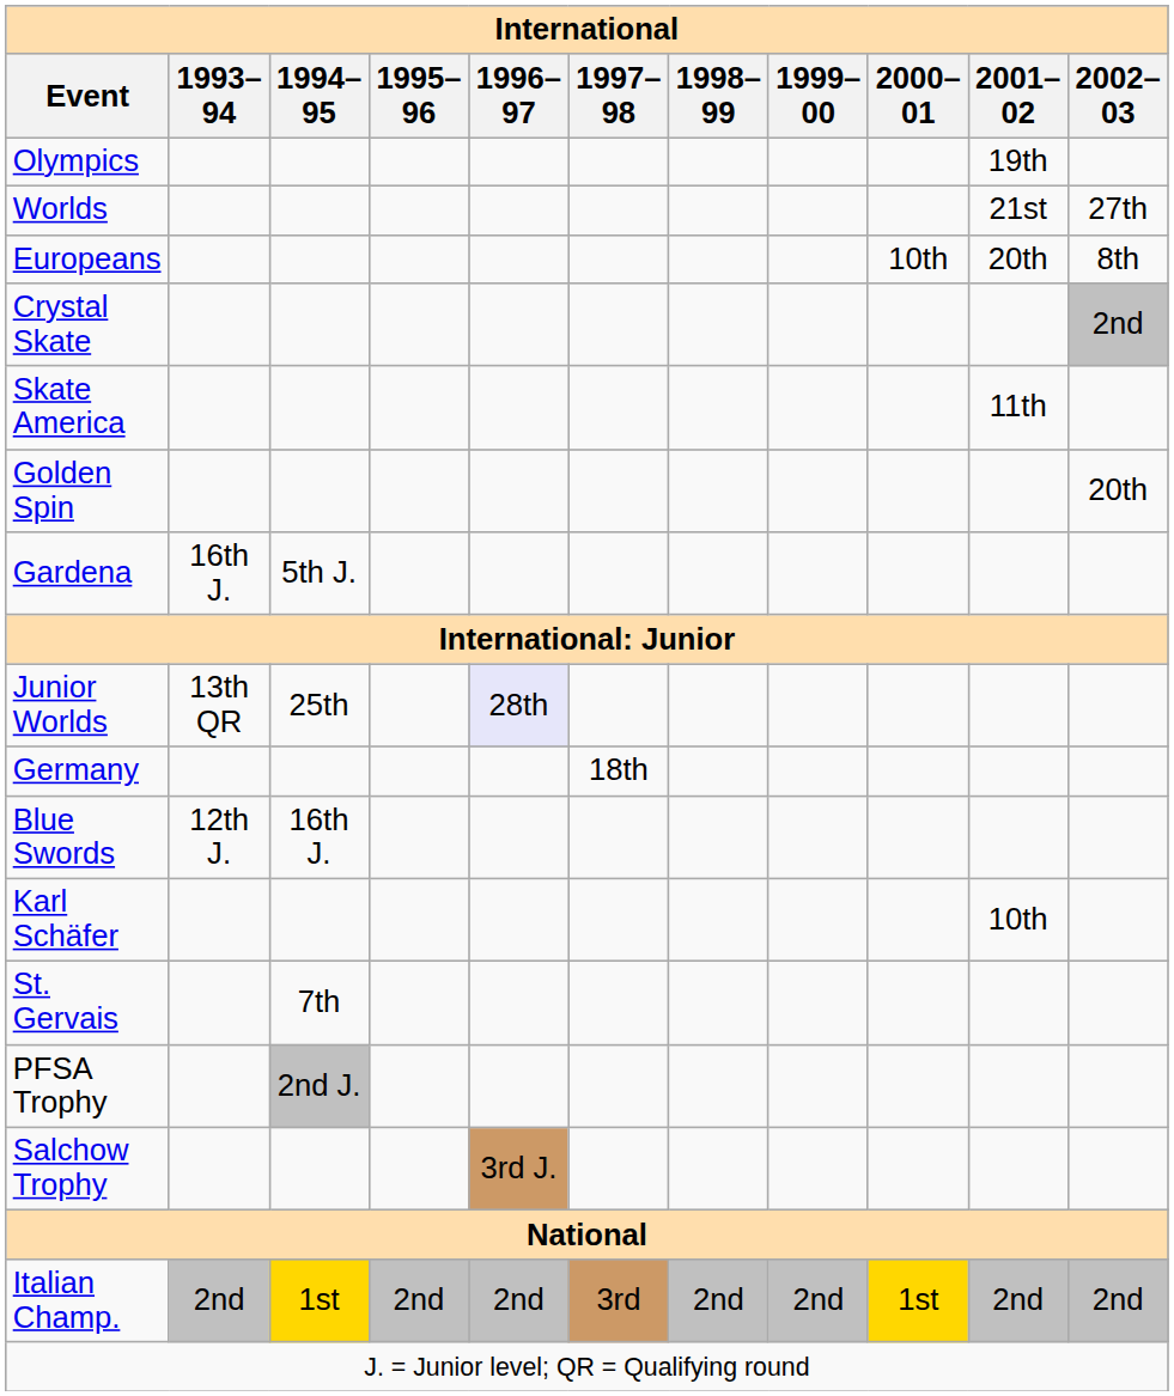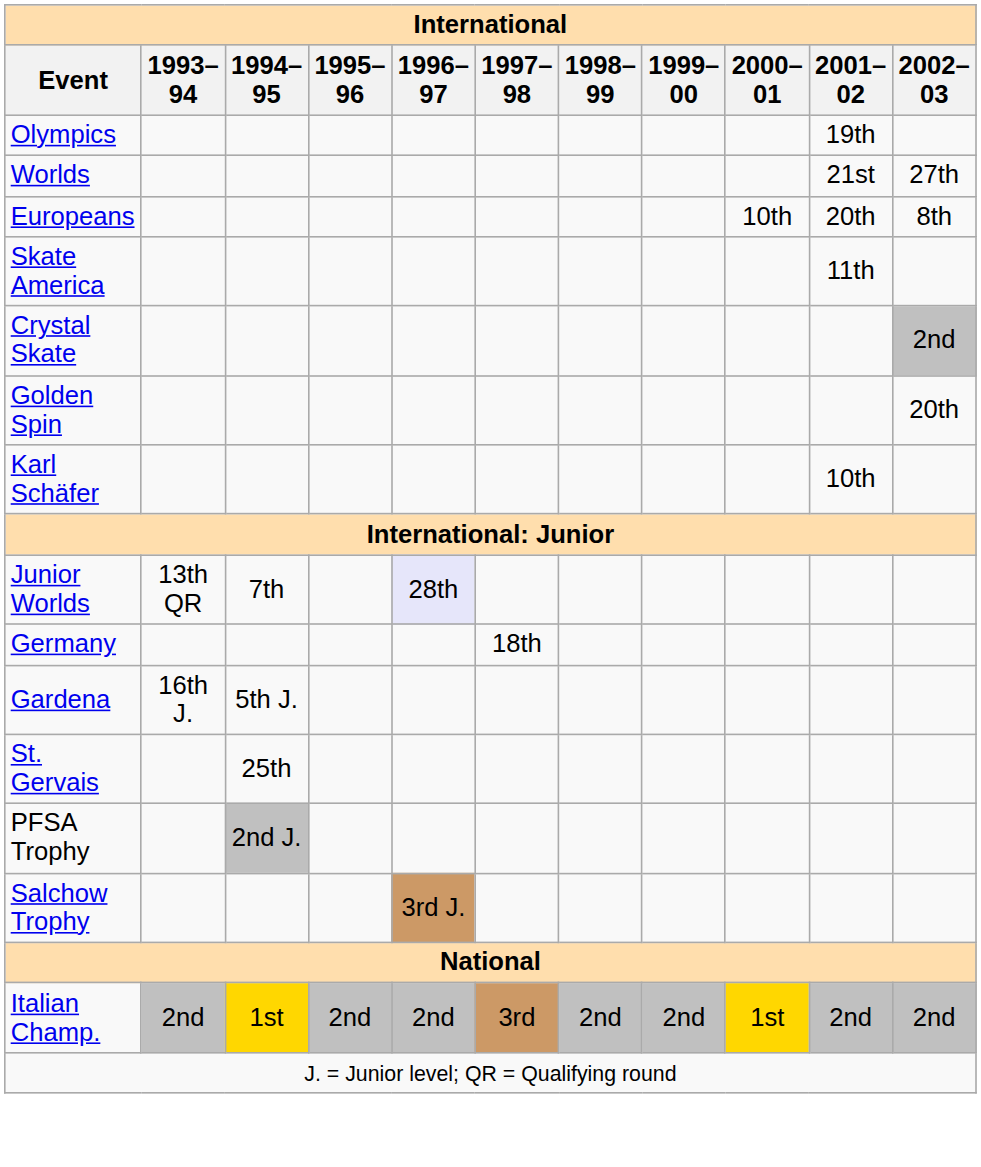rows swapped: Skate America <-> Crystal Skate
rows swapped: Karl Schäfer <-> Gardena
Junior Worlds | 1994–95: 25th -> 7th
- row: Blue Swords | 12th J. | 16th J.
St. Gervais | 1994–95: 7th -> 25th
